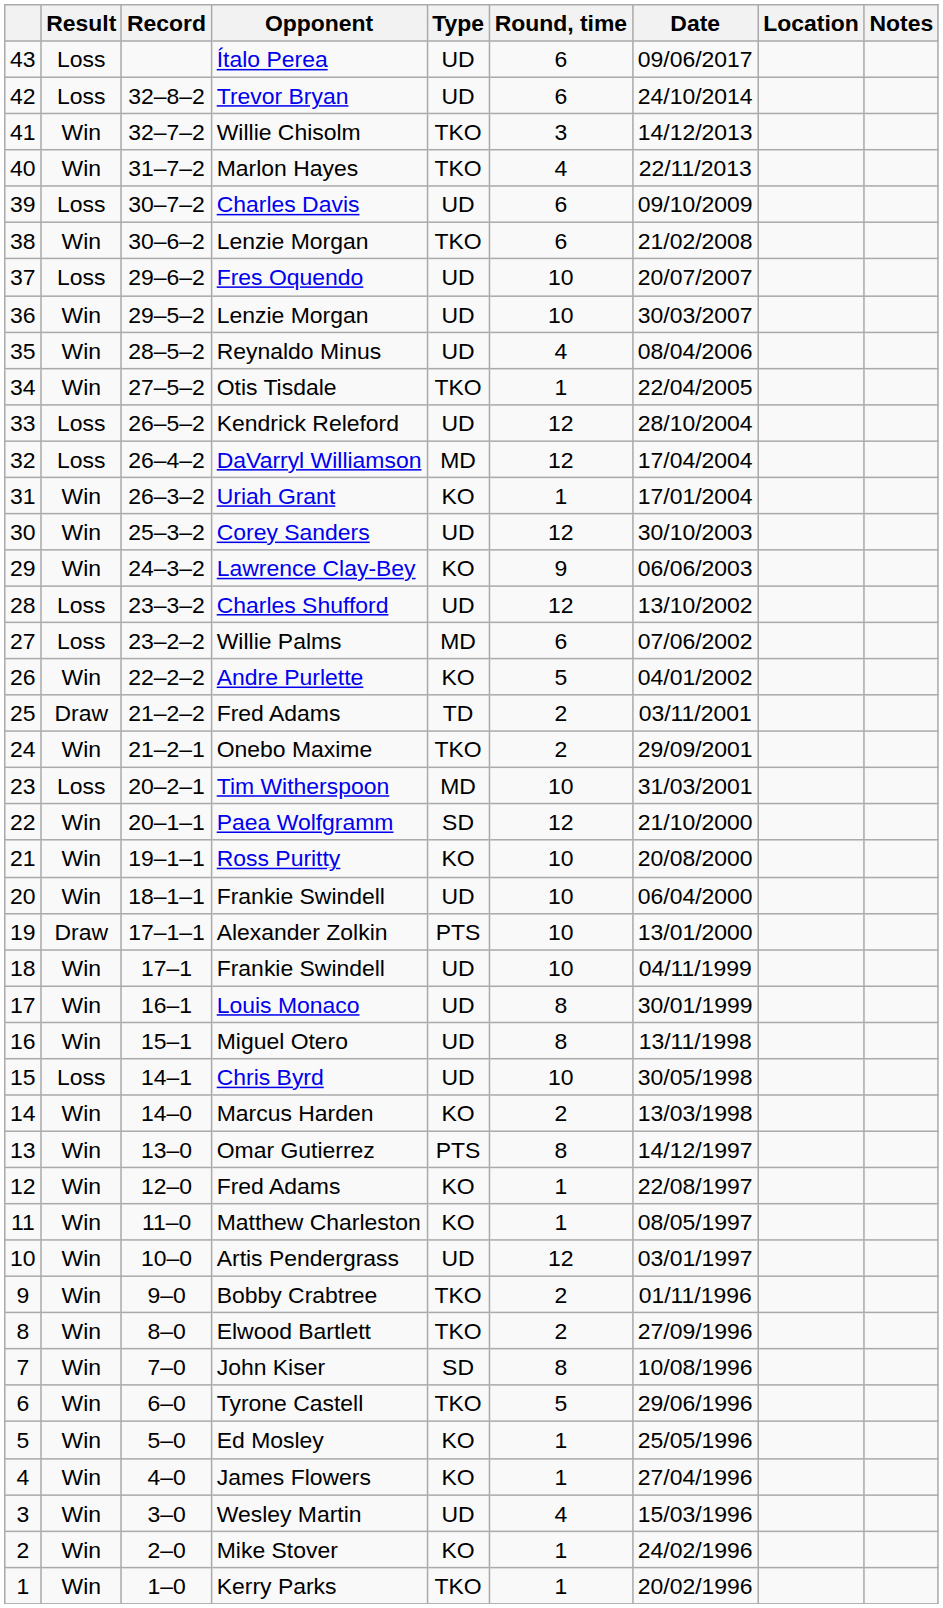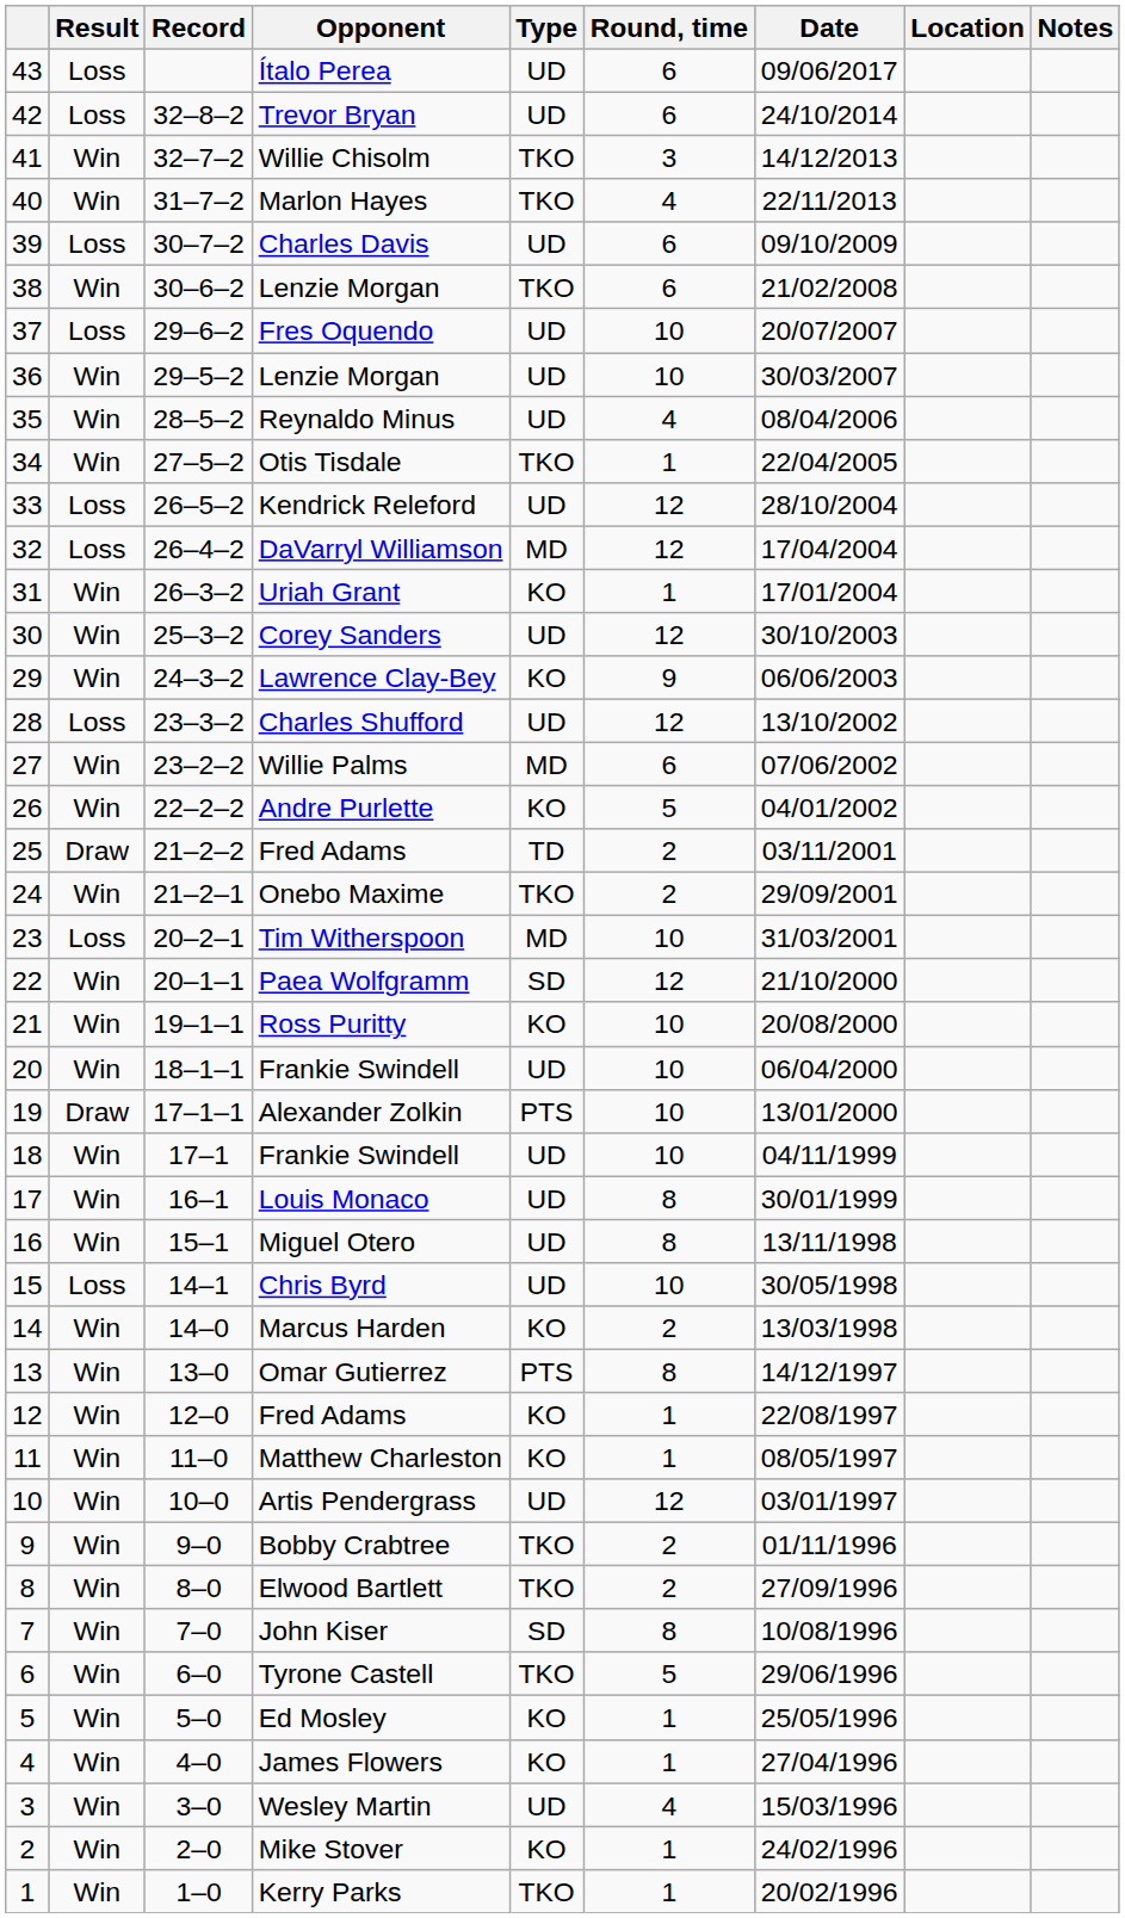Willie Palms | Result: Loss -> Win
